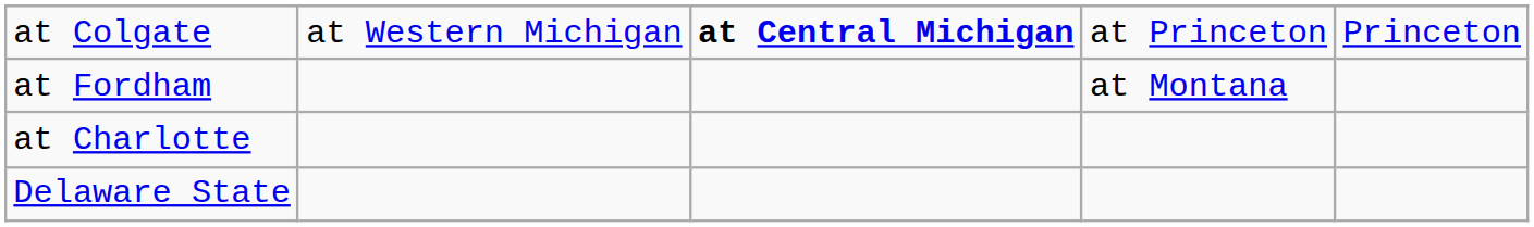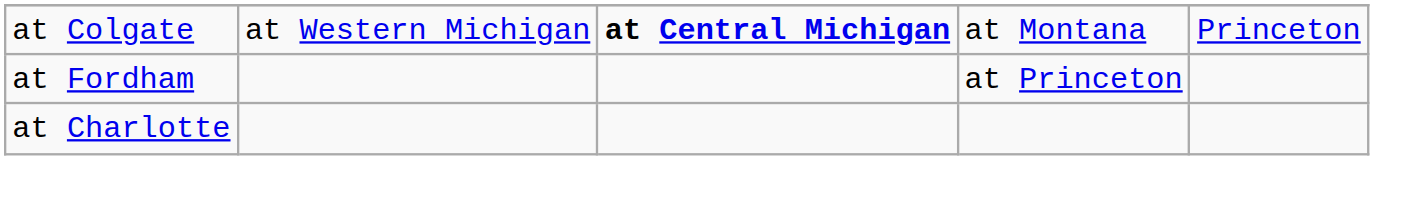at Colgate | column 4: at Princeton -> at Montana
at Fordham | column 4: at Montana -> at Princeton
- row: Delaware State
